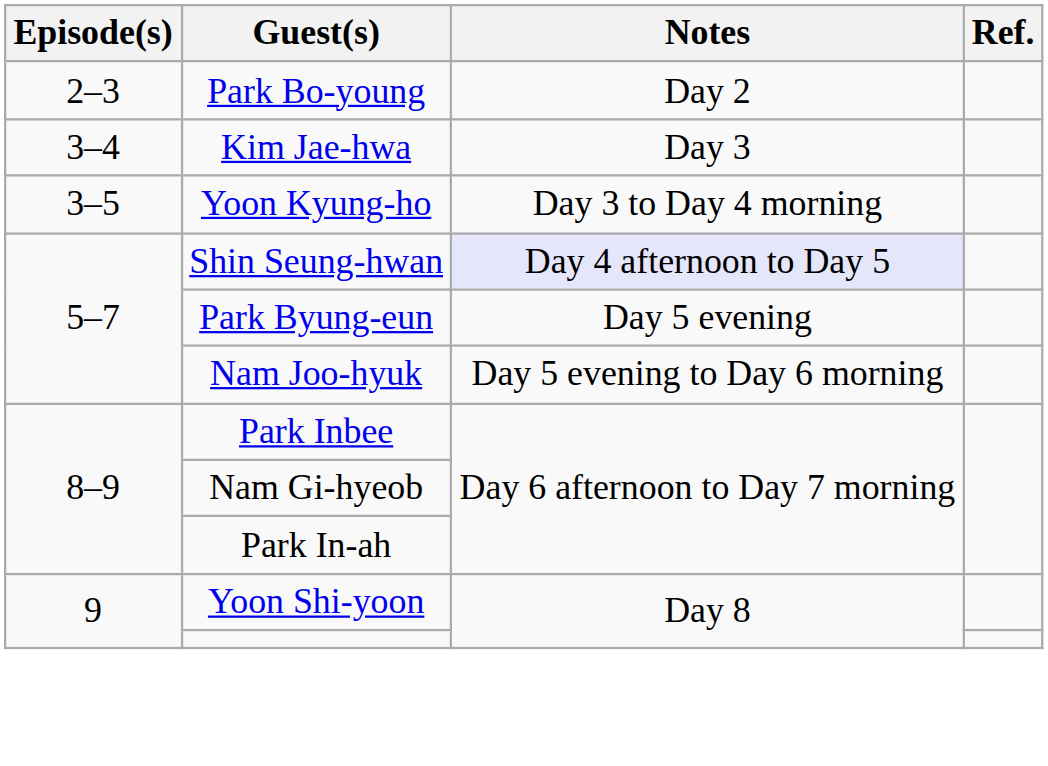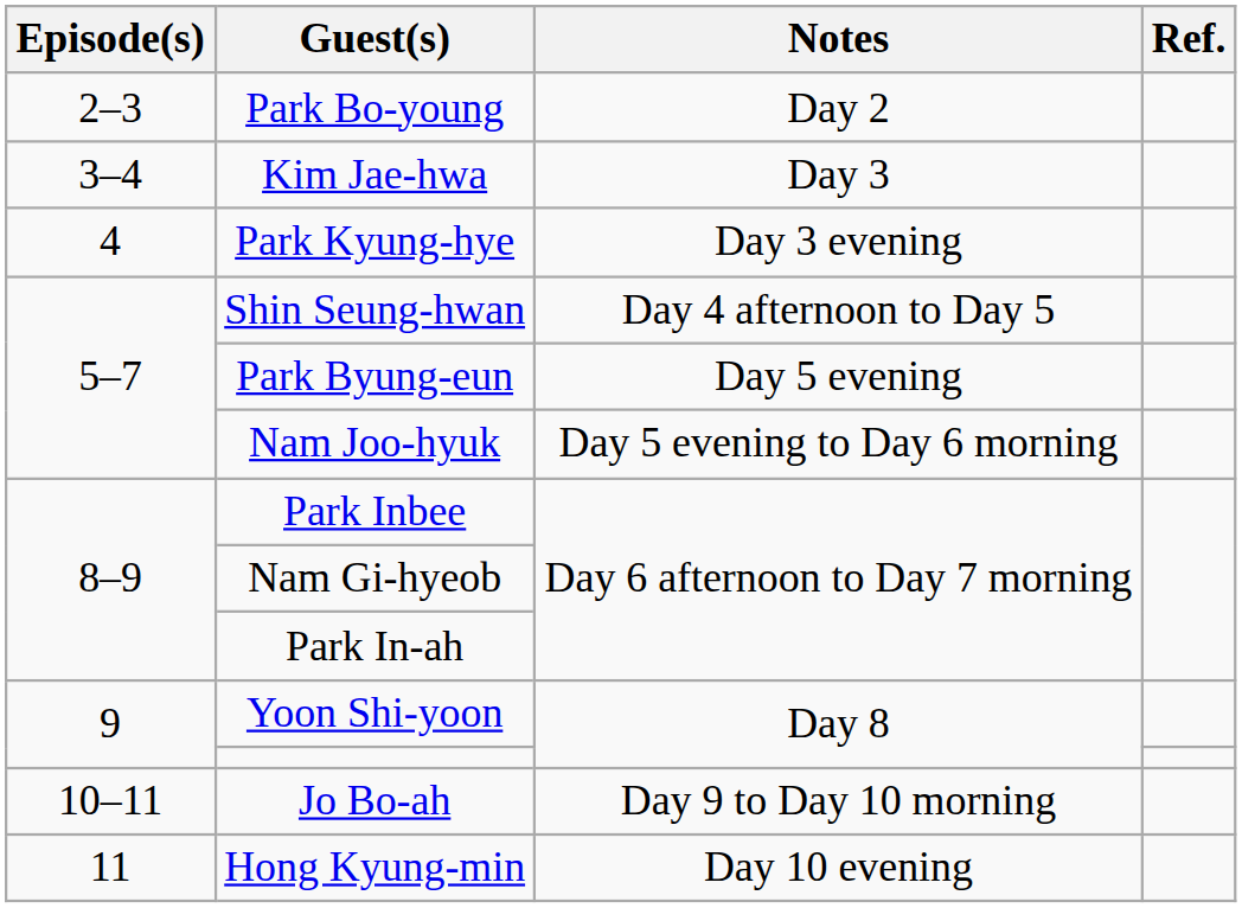- row: 3–5 | Yoon Kyung-ho | Day 3 to Day 4 morning
+ row: 4 | Park Kyung-hye | Day 3 evening
Shin Seung-hwan | Notes: lavender background -> no background
+ row: 10–11 | Jo Bo-ah | Day 9 to Day 10 morning
+ row: 11 | Hong Kyung-min | Day 10 evening
